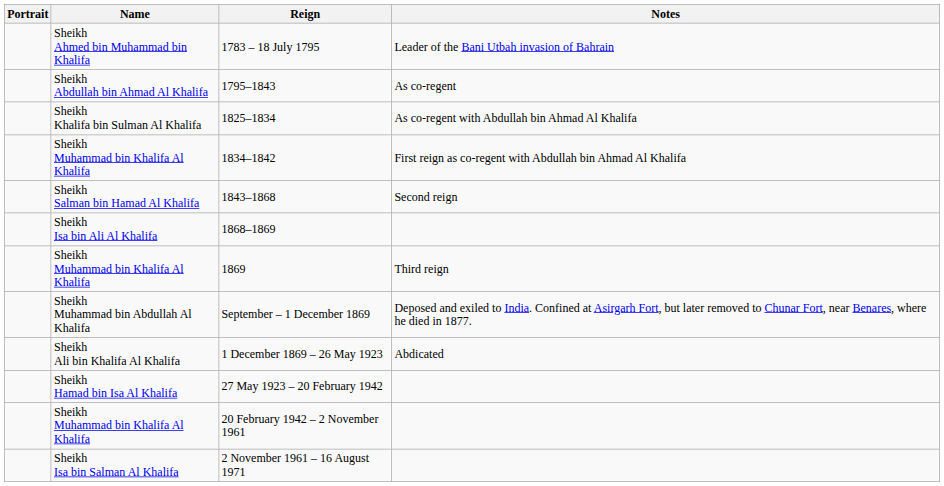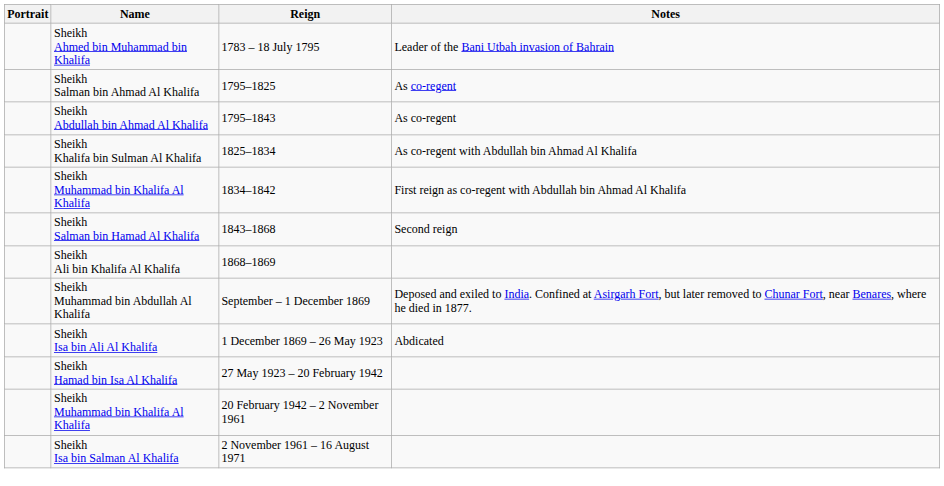+ row: Sheikh Salman bin Ahmad Al Khalifa | 1795–1825 | As co-regent
1868–1869 | Name: Sheikh Isa bin Ali Al Khalifa -> Sheikh Ali bin Khalifa Al Khalifa
- row: Sheikh Muhammad bin Khalifa Al Khalifa | 1869 | Third reign
1 December 1869 – 26 May 1923 | Name: Sheikh Ali bin Khalifa Al Khalifa -> Sheikh Isa bin Ali Al Khalifa
